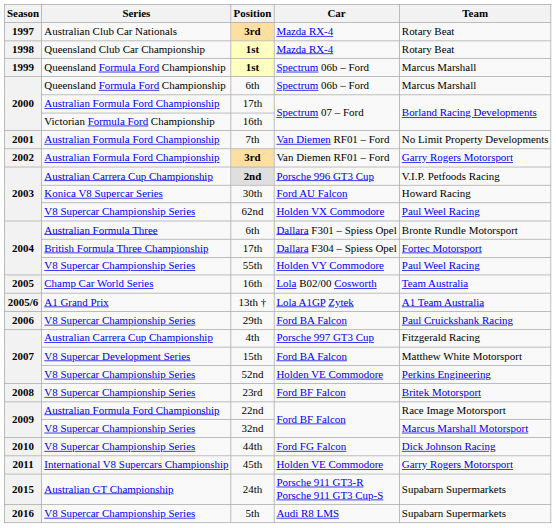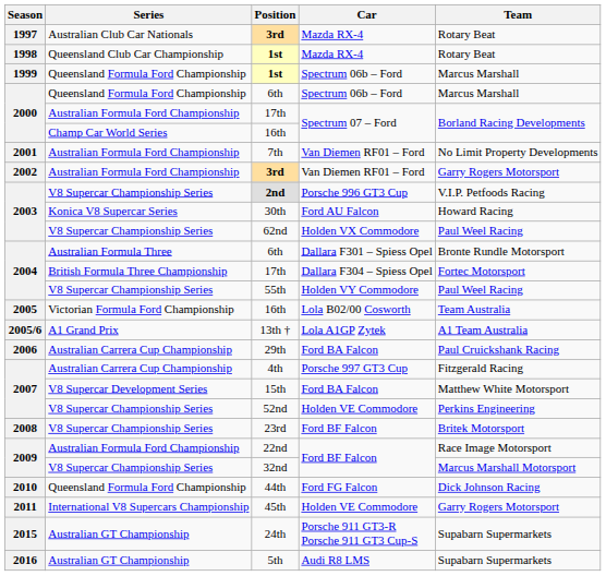16th / Spectrum 07 – Ford | Series: Victorian Formula Ford Championship -> Champ Car World Series
2nd | Series: Australian Carrera Cup Championship -> V8 Supercar Championship Series
16th / Lola B02/00 Cosworth | Series: Champ Car World Series -> Victorian Formula Ford Championship
29th | Series: V8 Supercar Championship Series -> Australian Carrera Cup Championship
44th | Series: V8 Supercar Championship Series -> Queensland Formula Ford Championship
5th | Series: V8 Supercar Championship Series -> Australian GT Championship
